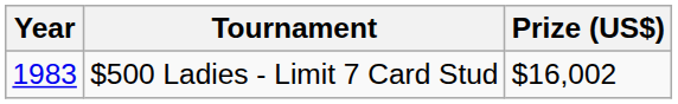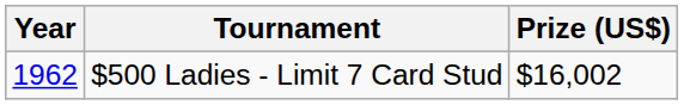$500 Ladies - Limit 7 Card Stud | Year: 1983 -> 1962
